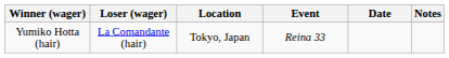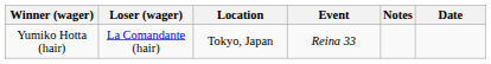columns swapped: Date <-> Notes
